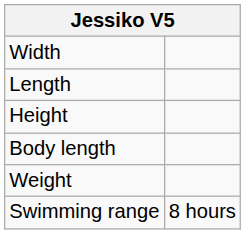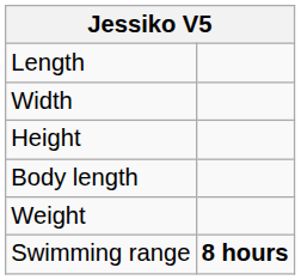rows swapped: Length <-> Width
Swimming range | column 2: normal -> bold
